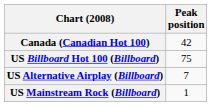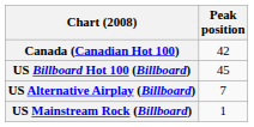US Billboard Hot 100 (Billboard) | Peak position: 75 -> 45
